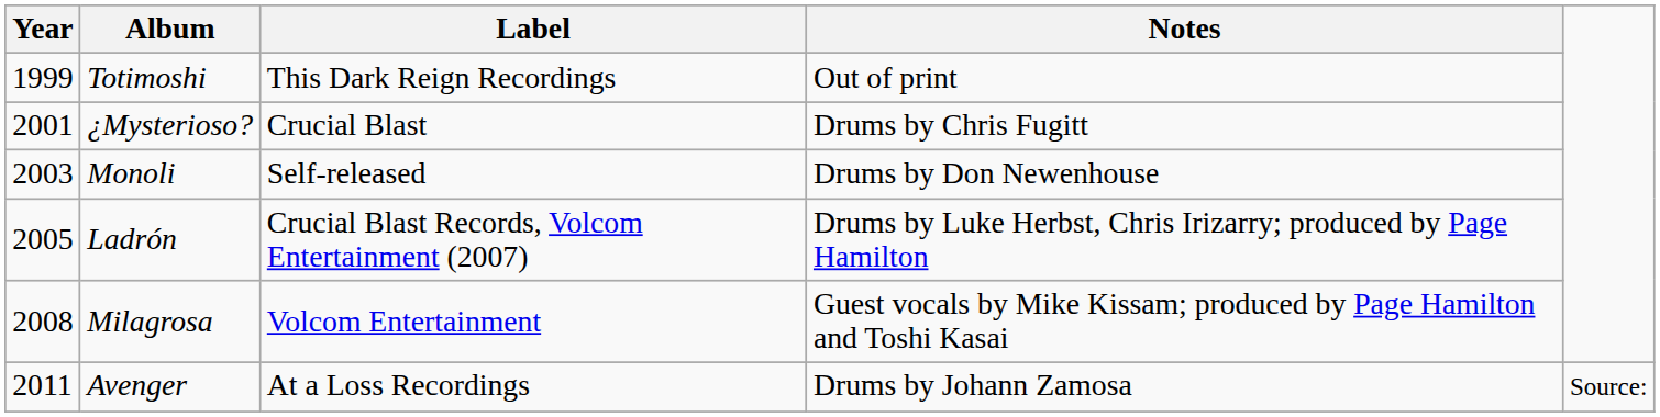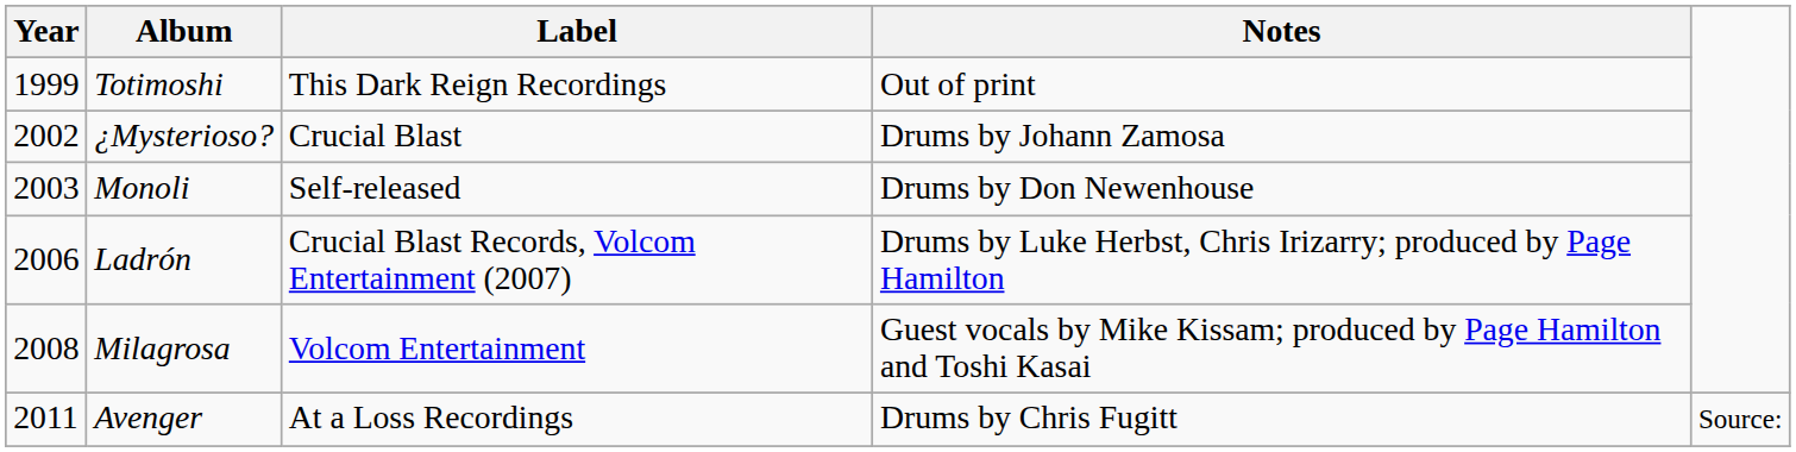¿Mysterioso? | Year: 2001 -> 2002
¿Mysterioso? | Notes: Drums by Chris Fugitt -> Drums by Johann Zamosa
Ladrón | Year: 2005 -> 2006
Avenger | Notes: Drums by Johann Zamosa -> Drums by Chris Fugitt
